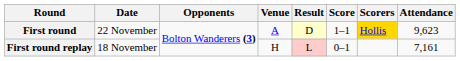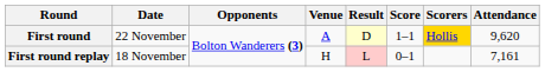First round | Attendance: 9,623 -> 9,620
